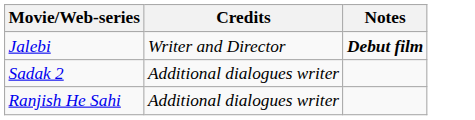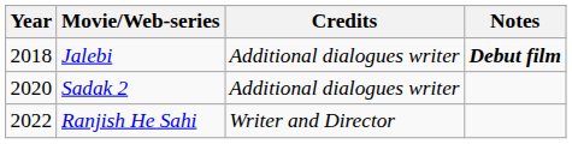+ column: Year | 2018 | 2020 | 2022
Jalebi | Credits: Writer and Director -> Additional dialogues writer
Ranjish He Sahi | Credits: Additional dialogues writer -> Writer and Director
